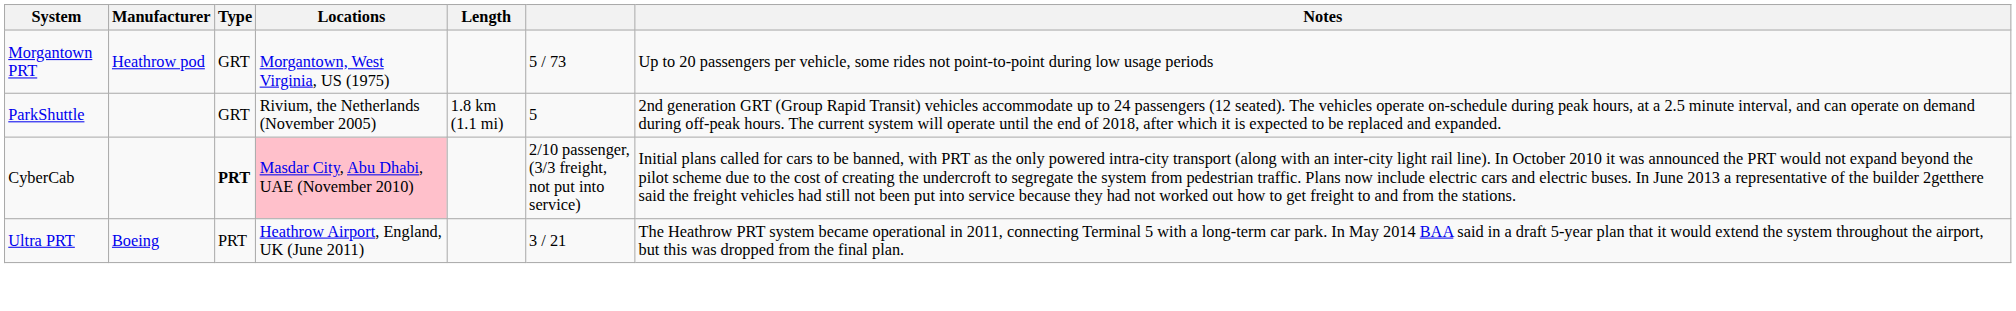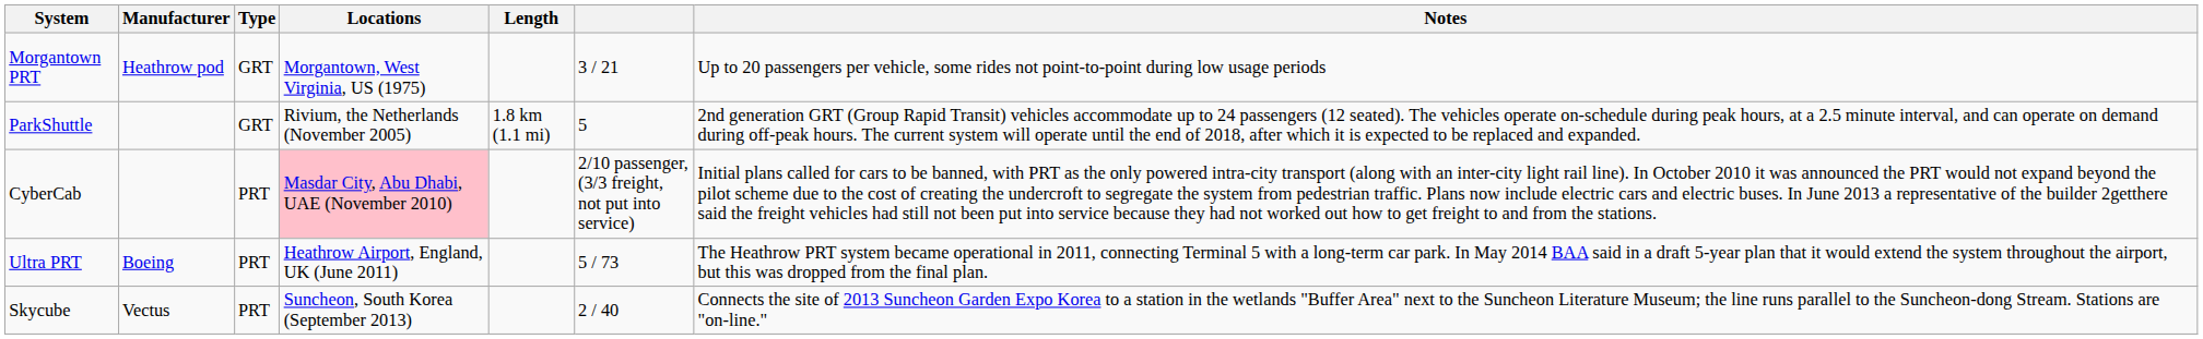Morgantown PRT | column 6: 5 / 73 -> 3 / 21
CyberCab | Type: bold -> normal
Ultra PRT | column 6: 3 / 21 -> 5 / 73
+ row: Skycube | Vectus | PRT | Suncheon, South Korea (September 2013) | 2 / 40 | Connects the site of 2013 Suncheon Garden Expo Korea to a station in the wetlands "Buffer Area" next to the Suncheon Literature Museum; the line runs parallel to the Suncheon-dong Stream. Stations are "on-line."
